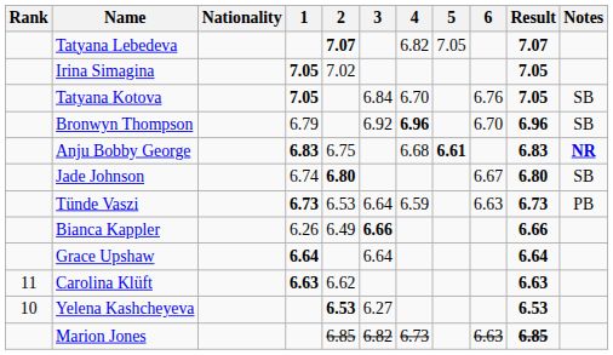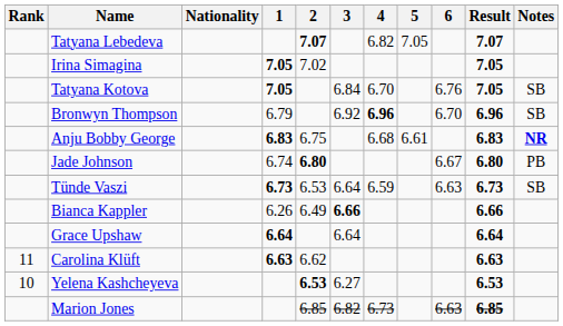Anju Bobby George | 5: bold -> normal
Jade Johnson | Notes: SB -> PB
Tünde Vaszi | Notes: PB -> SB
